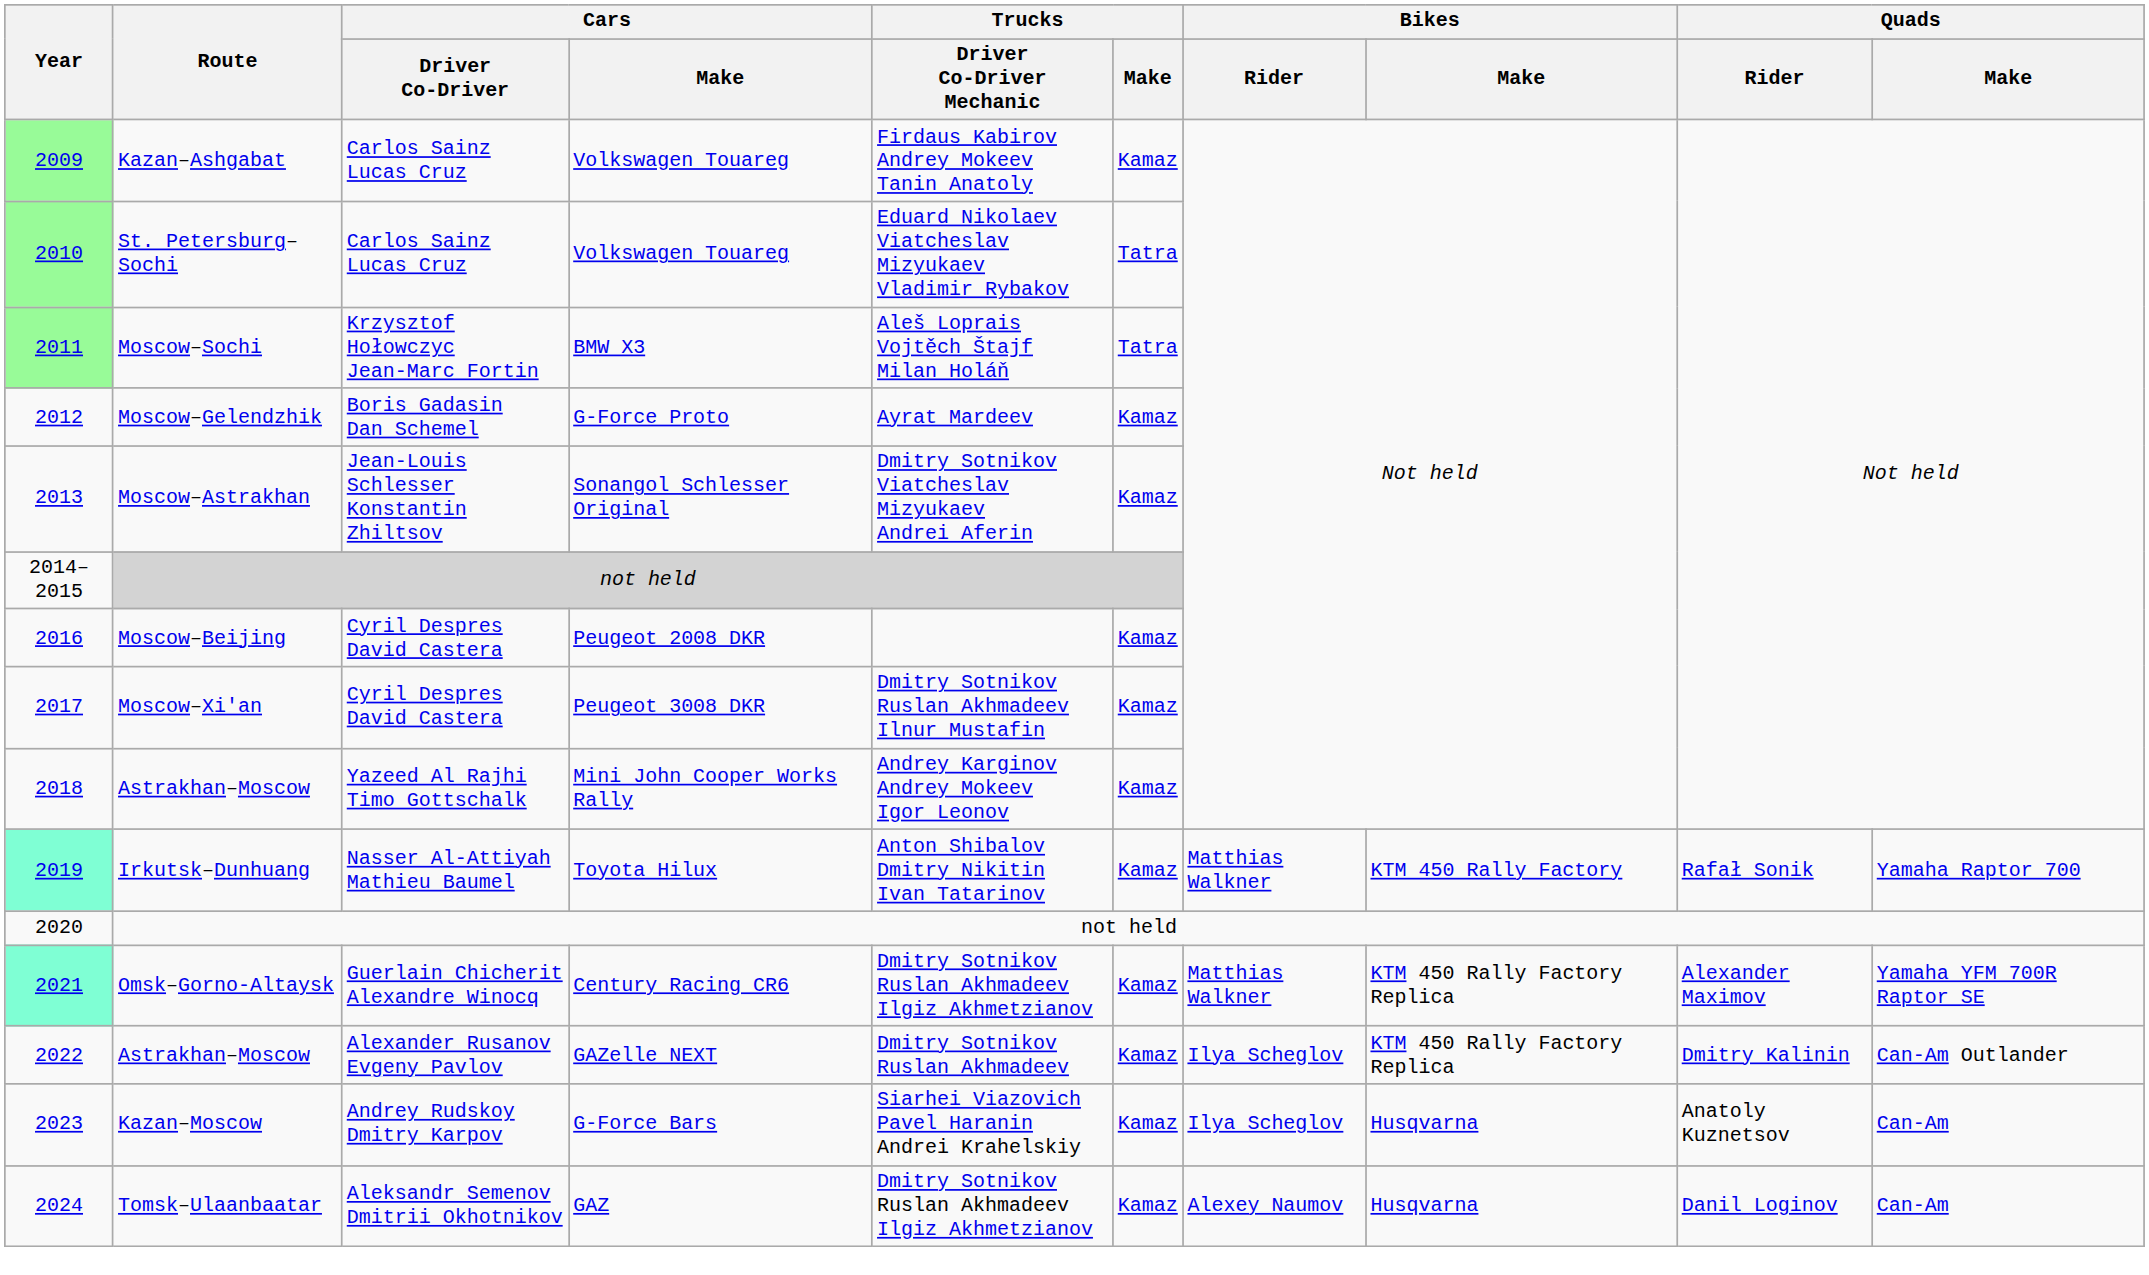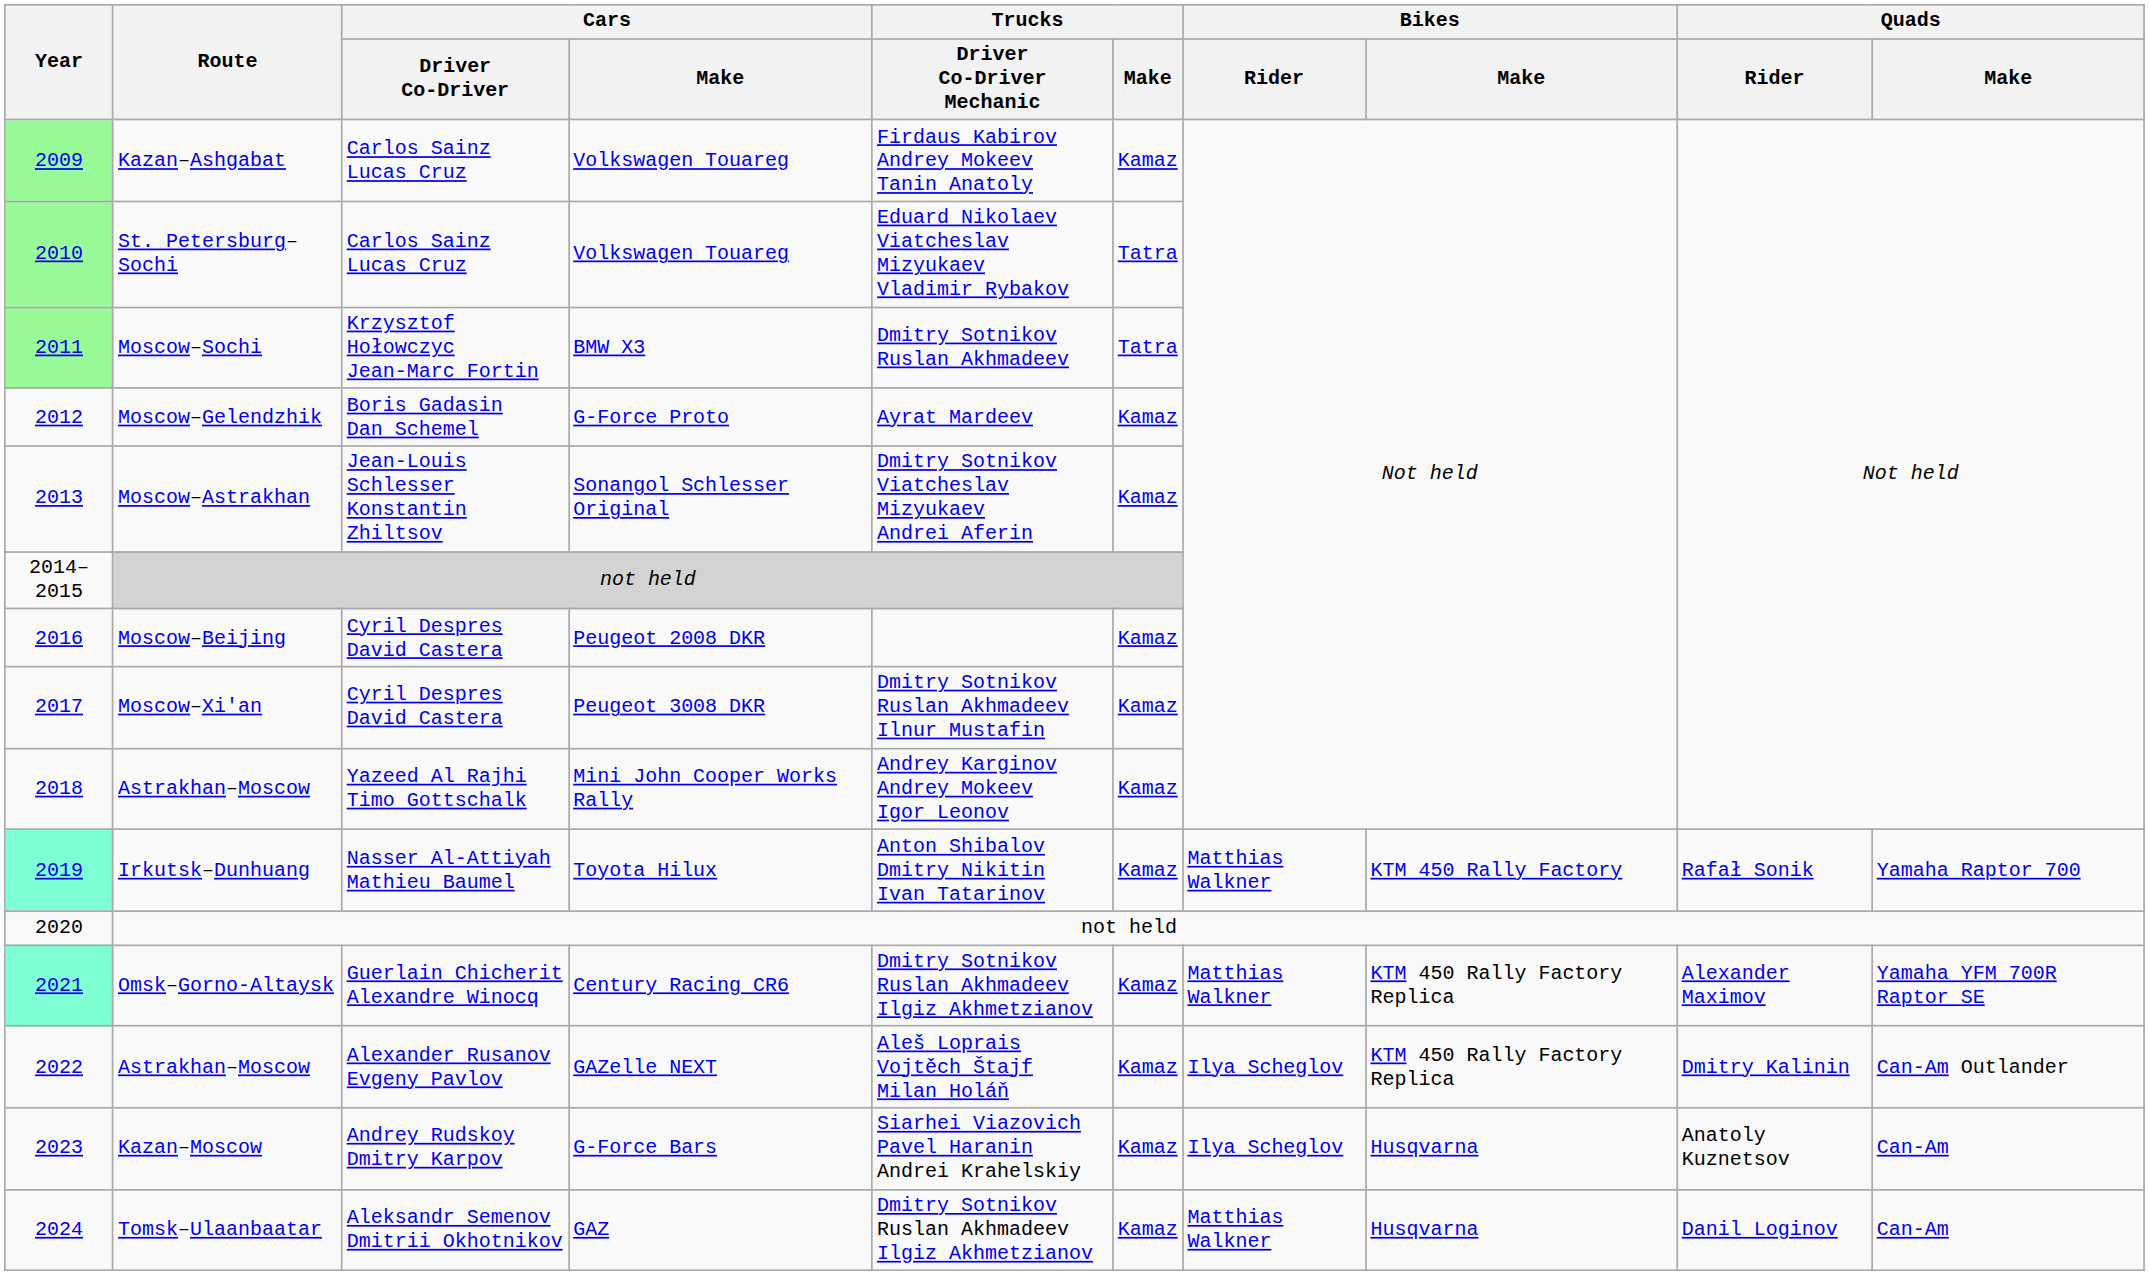2011 | Trucks / Driver Co-Driver Mechanic: Aleš Loprais Vojtěch Štajf Milan Holáň -> Dmitry Sotnikov Ruslan Akhmadeev
2022 | Trucks / Driver Co-Driver Mechanic: Dmitry Sotnikov Ruslan Akhmadeev -> Aleš Loprais Vojtěch Štajf Milan Holáň
2024 | Bikes / Rider: Alexey Naumov -> Matthias Walkner
